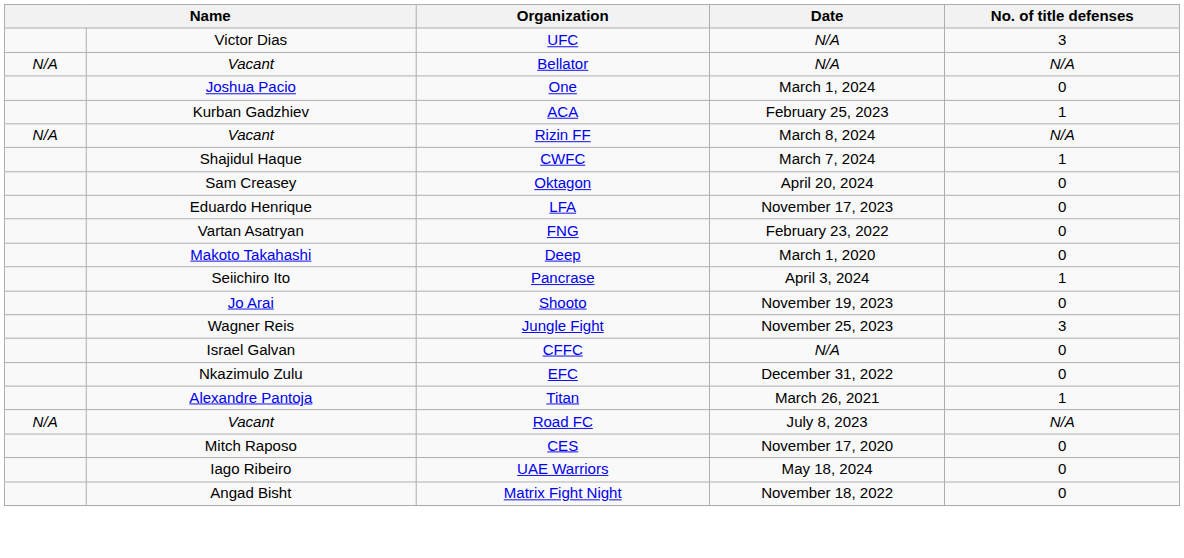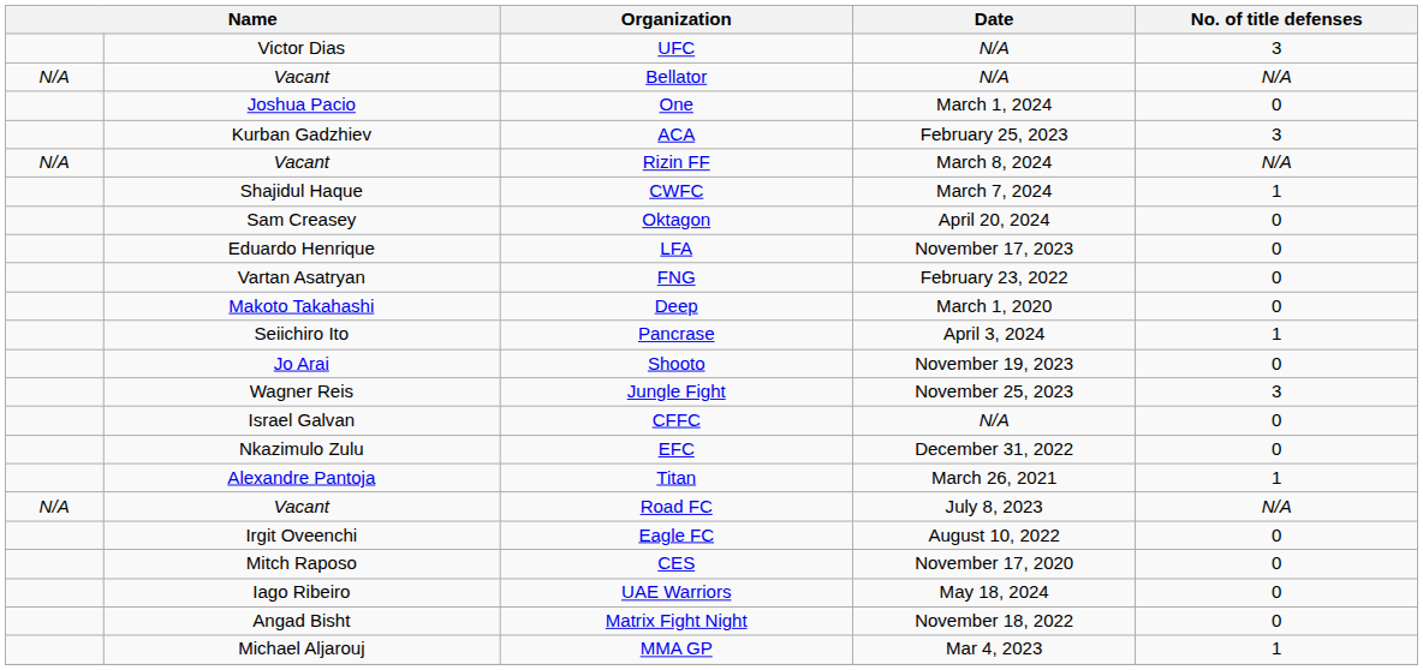ACA | No. of title defenses: 1 -> 3
+ row: Irgit Oveenchi | Eagle FC | August 10, 2022 | 0
+ row: Michael Aljarouj | MMA GP | Mar 4, 2023 | 1
